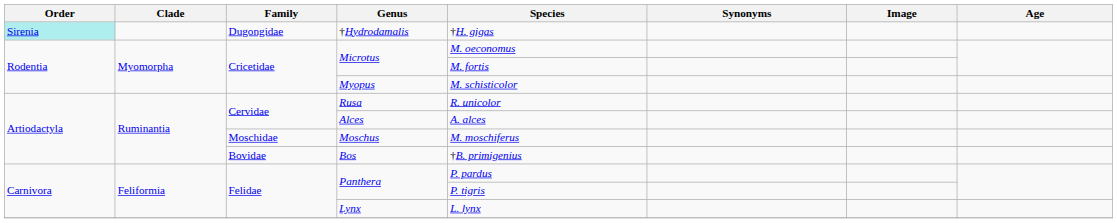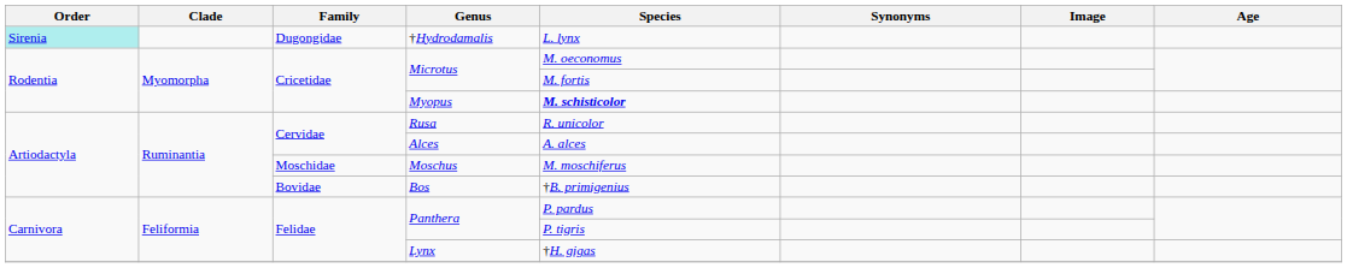†Hydrodamalis | Species: †H. gigas -> L. lynx
Myopus | Species: normal -> bold
Lynx | Species: L. lynx -> †H. gigas
